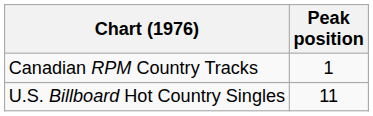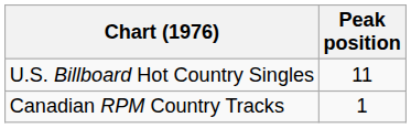rows swapped: U.S. Billboard Hot Country Singles <-> Canadian RPM Country Tracks
